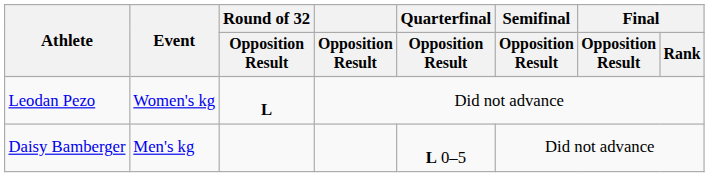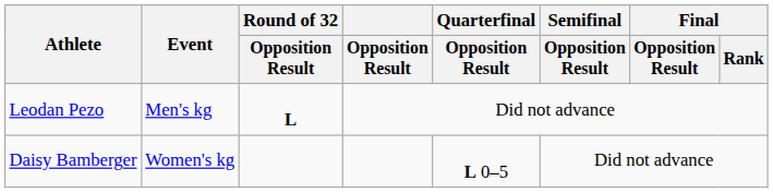Leodan Pezo | Event: Women's kg -> Men's kg
Daisy Bamberger | Event: Men's kg -> Women's kg
